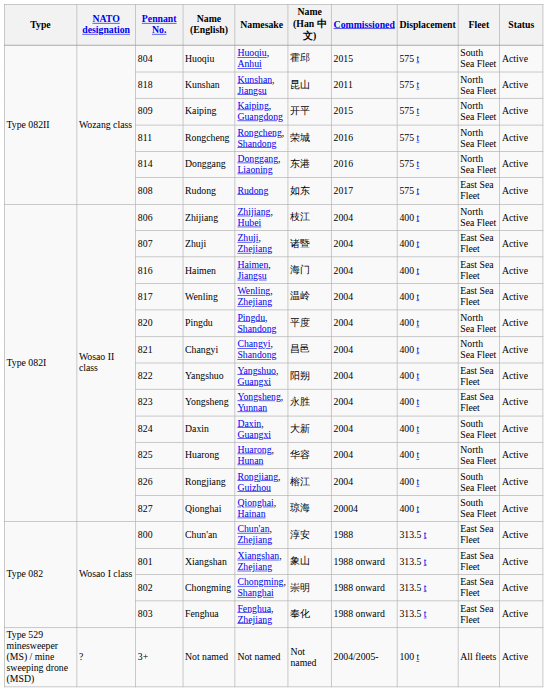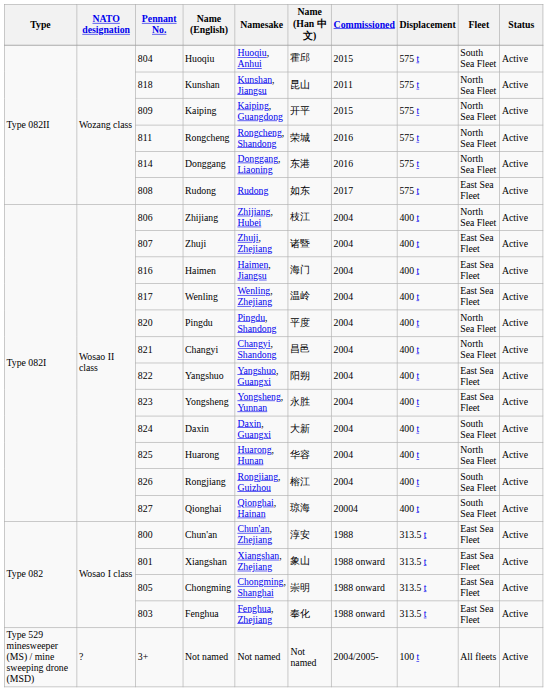Chongming | Pennant No.: 802 -> 805
